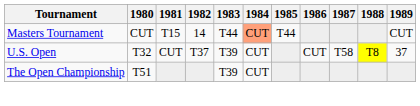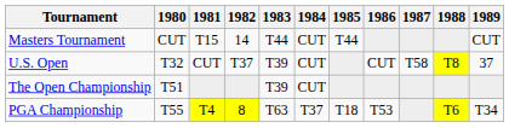Masters Tournament | 1984: lightsalmon background -> no background
+ row: PGA Championship | T55 | T4 | 8 | T63 | T37 | T18 | T53 | T6 | T34
